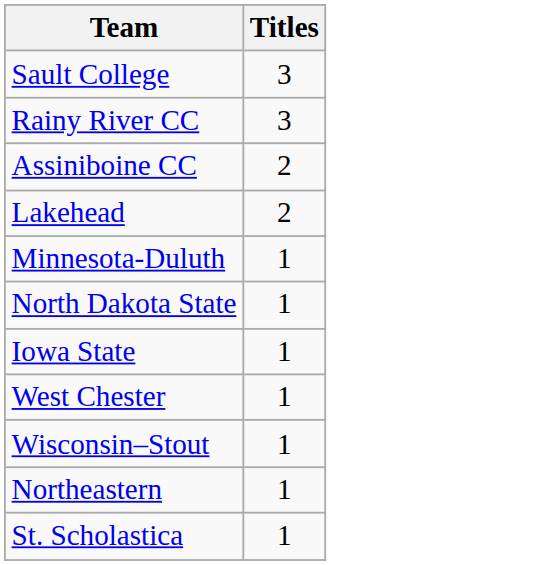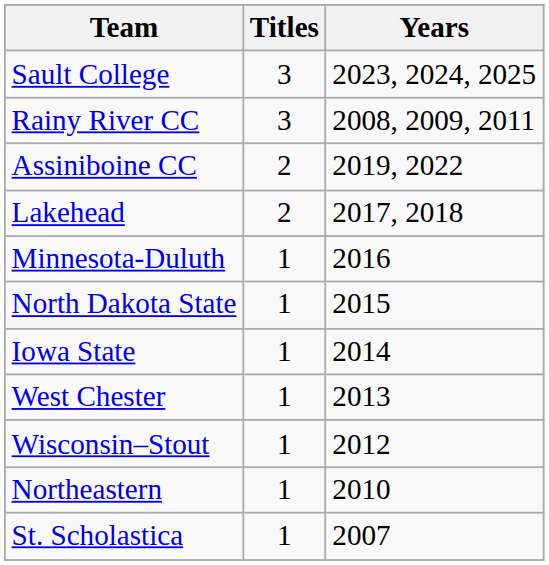+ column: Years | 2023, 2024, 2025 | 2008, 2009, 2011 | 2019, 2022 | 2017, 2018 | 2016 | 2015 | 2014 | 2013 | 2012 | 2010 | 2007
